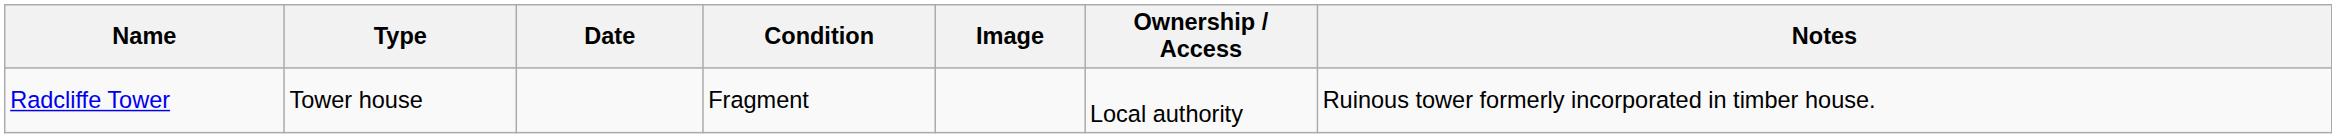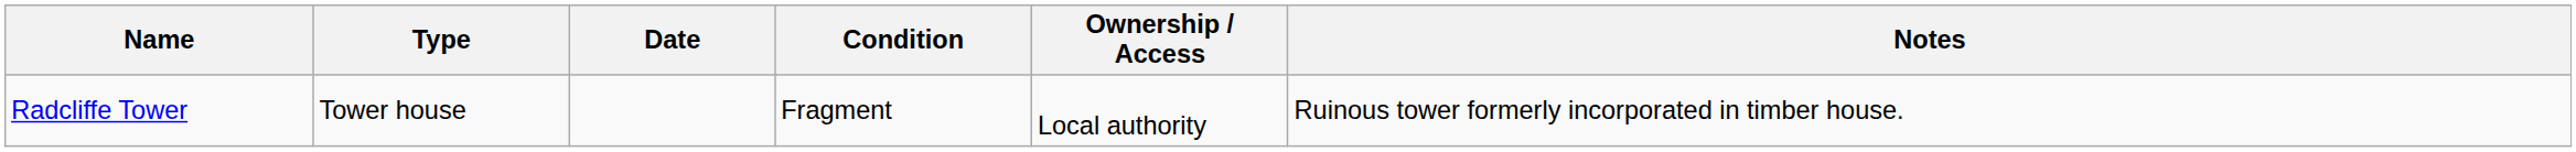- column: Image
